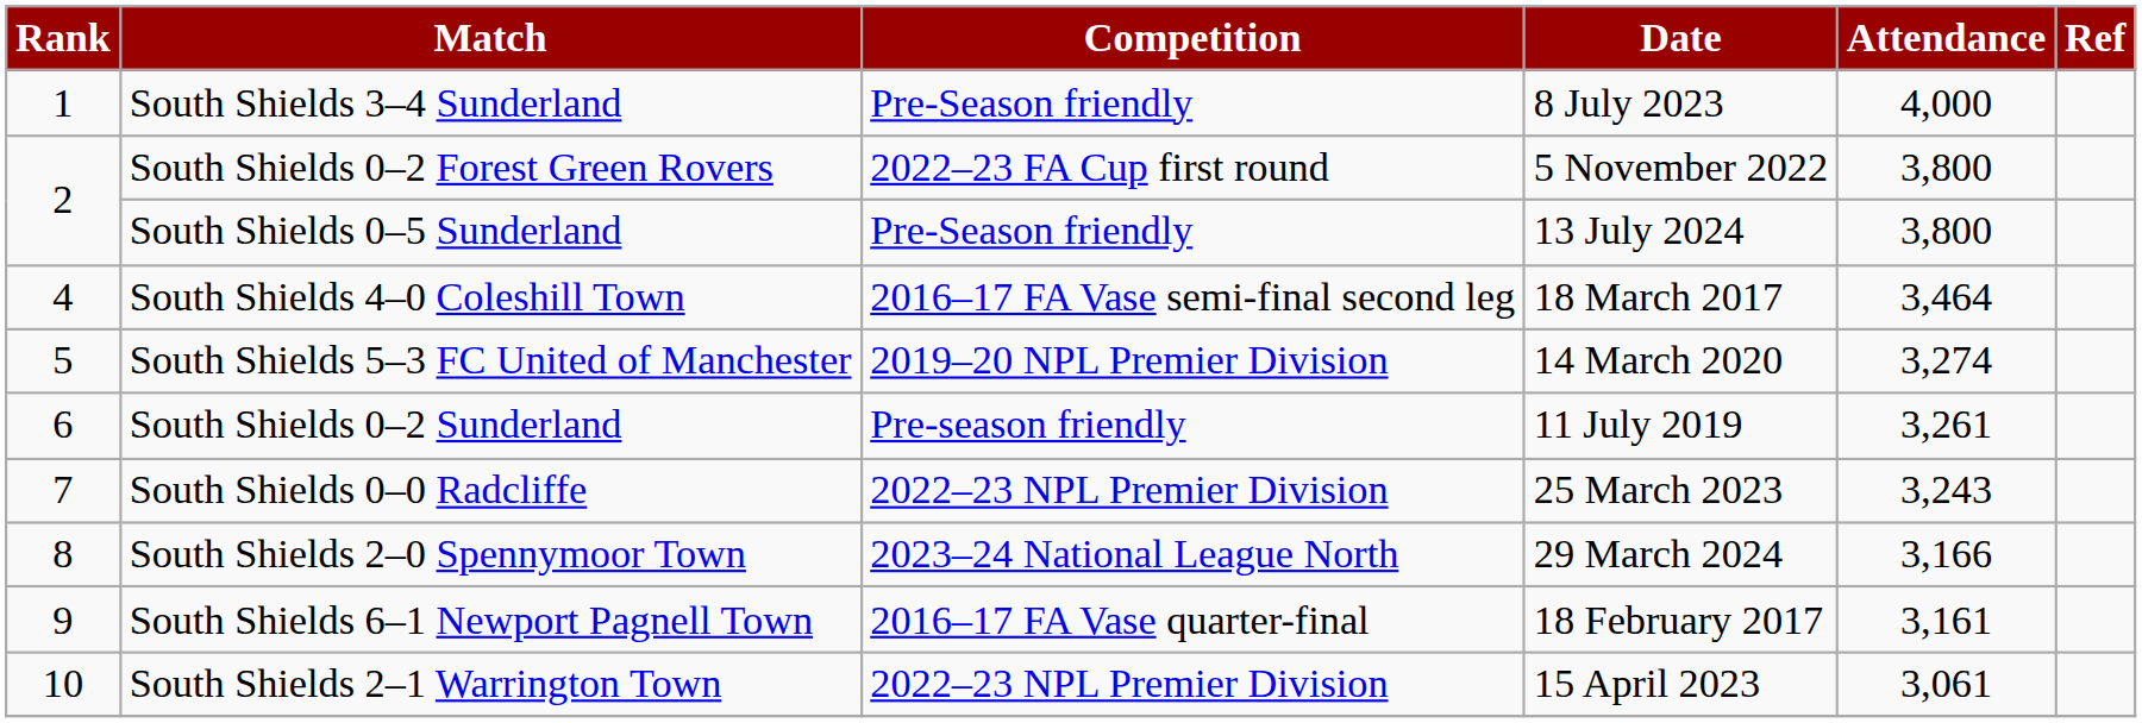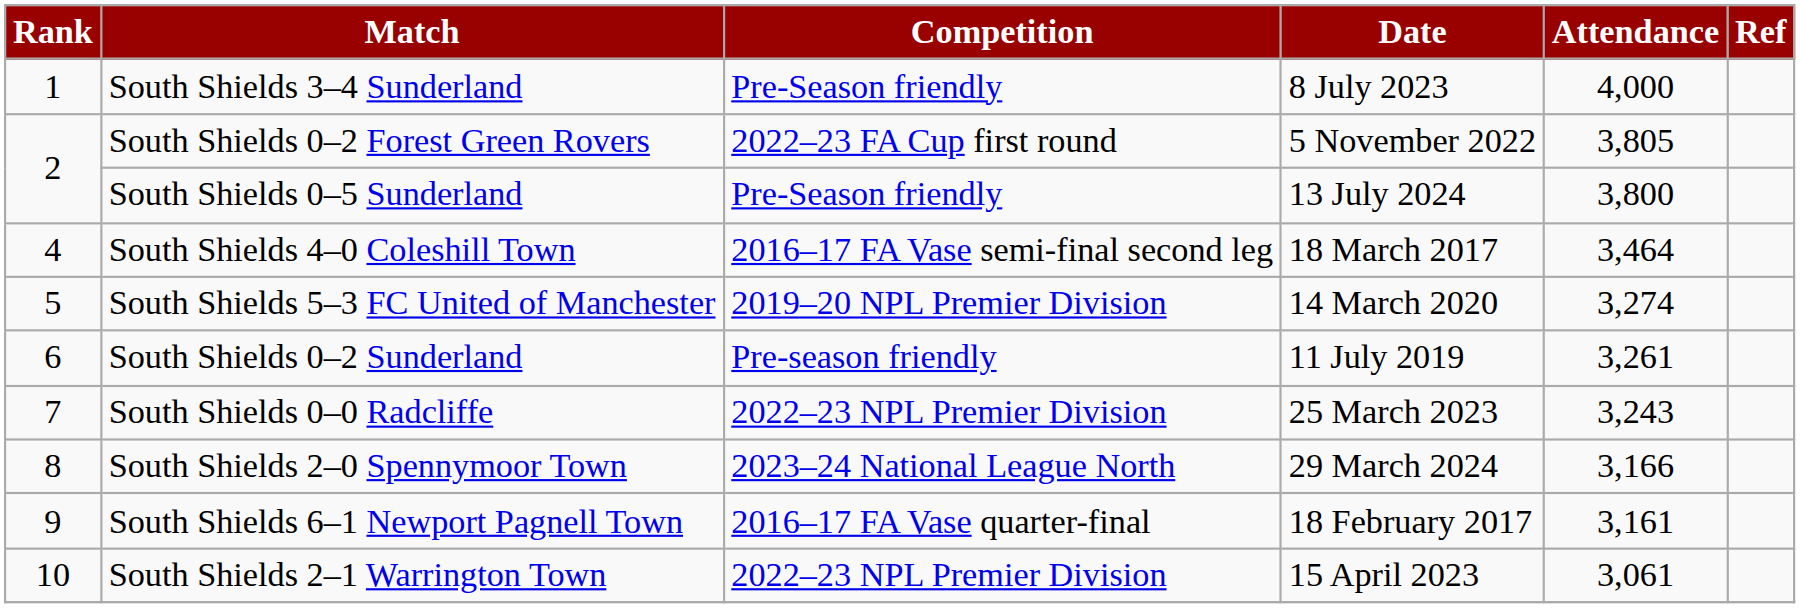South Shields 0–2 Forest Green Rovers | Attendance: 3,800 -> 3,805
